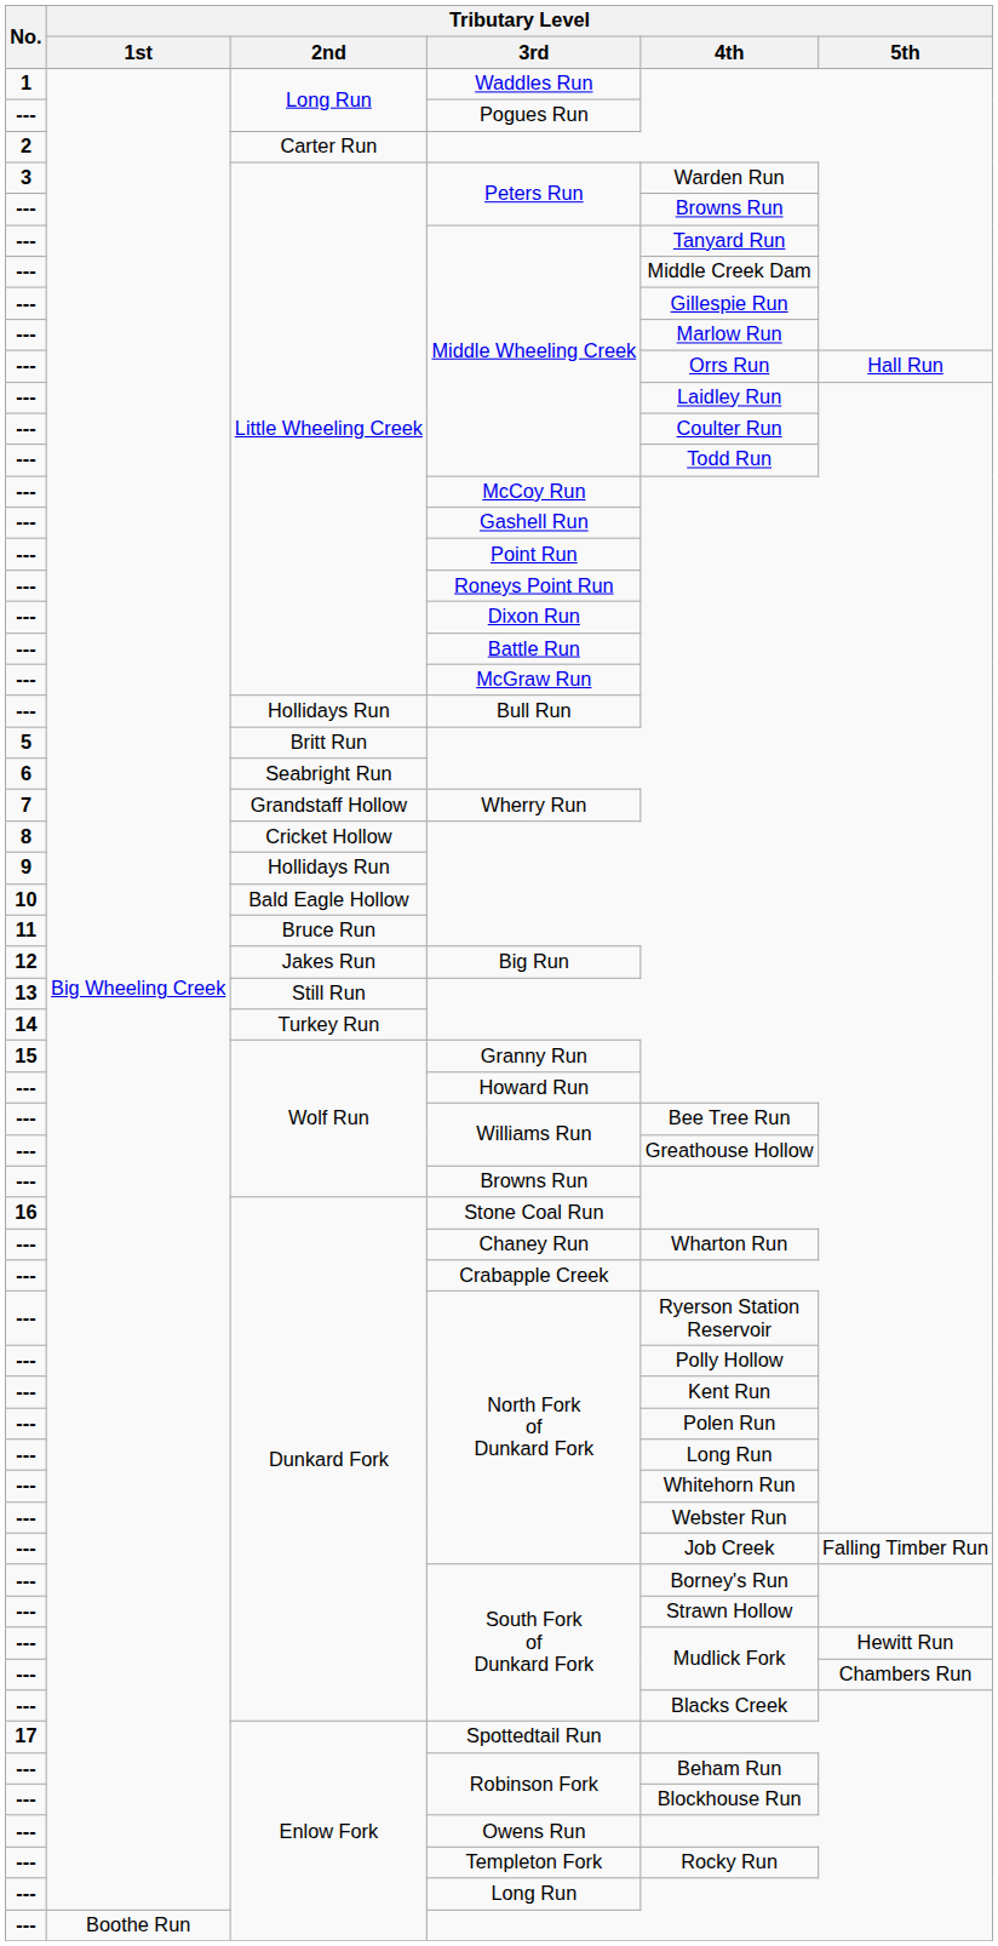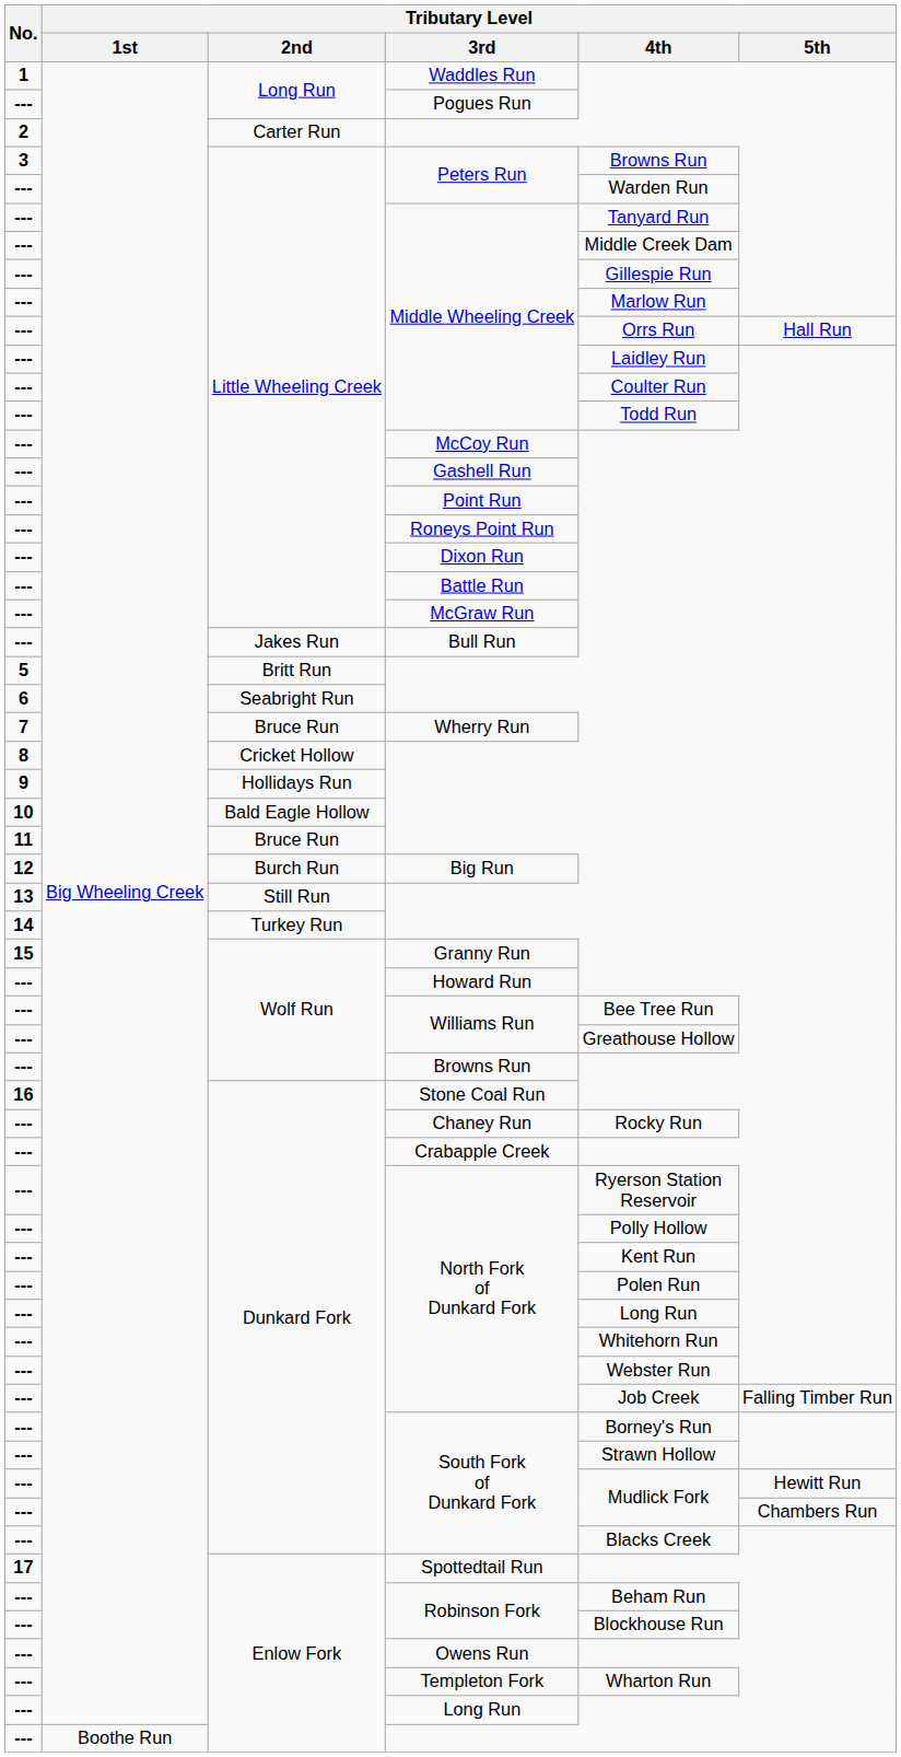3 / Peters Run | Tributary Level / 4th: Warden Run -> Browns Run
--- / Peters Run | Tributary Level / 4th: Browns Run -> Warden Run
Bull Run | Tributary Level / 2nd: Hollidays Run -> Jakes Run
Wherry Run | Tributary Level / 2nd: Grandstaff Hollow -> Bruce Run
Big Run | Tributary Level / 2nd: Jakes Run -> Burch Run
Chaney Run | Tributary Level / 4th: Wharton Run -> Rocky Run
Templeton Fork | Tributary Level / 4th: Rocky Run -> Wharton Run
